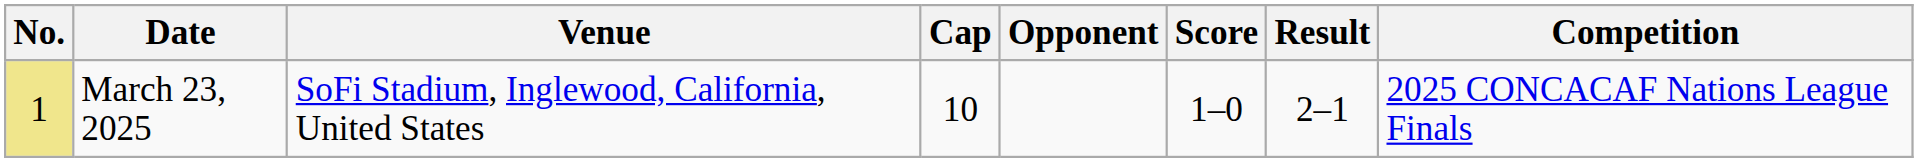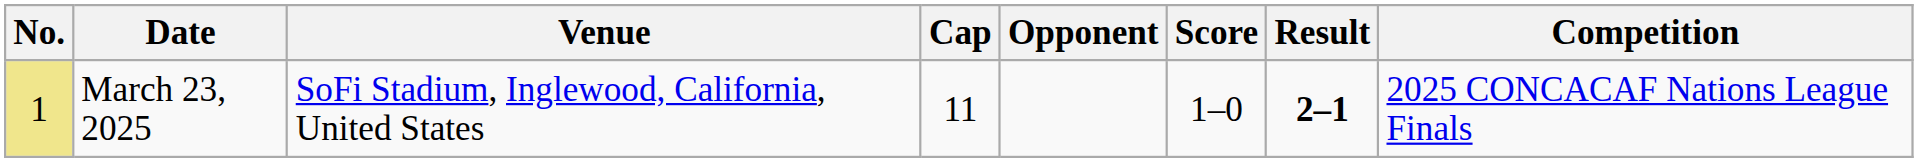March 23, 2025 | Cap: 10 -> 11
March 23, 2025 | Result: normal -> bold
